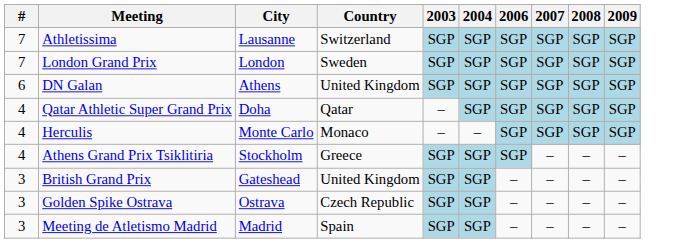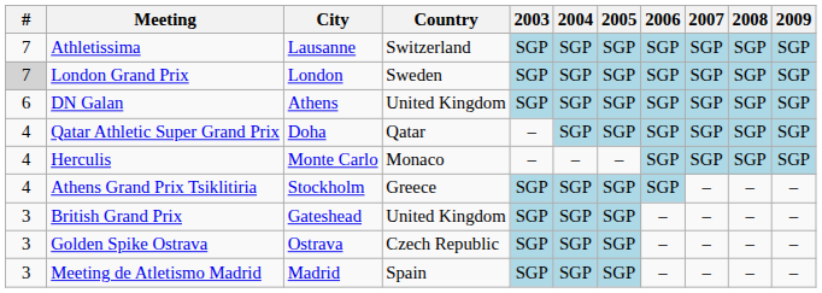+ column: 2005 | SGP | SGP | SGP | SGP | – | SGP | SGP | SGP | SGP
London Grand Prix | #: no background -> lightgrey background
